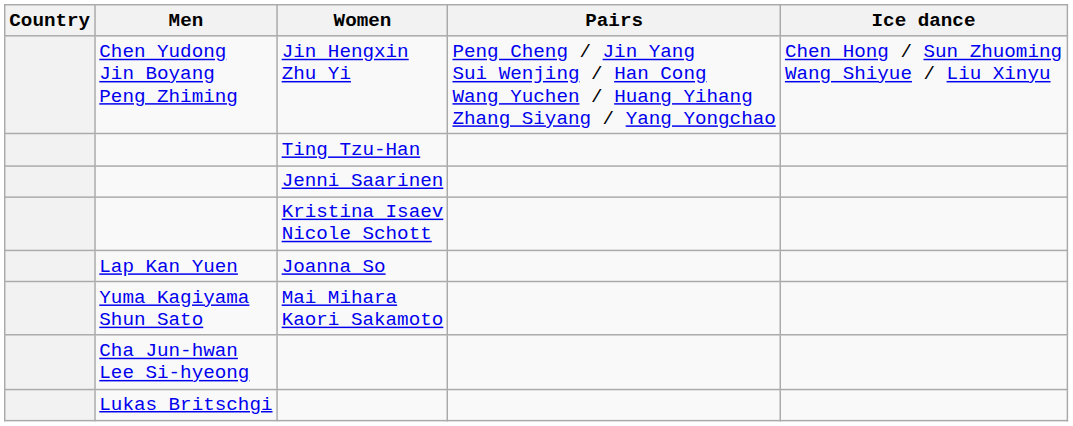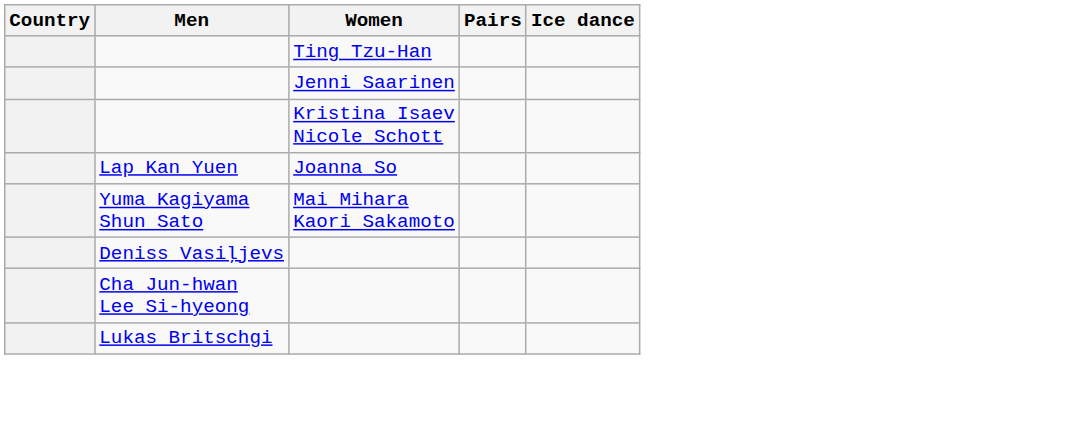- row: Chen Yudong Jin Boyang Peng Zhiming | Jin Hengxin Zhu Yi | Peng Cheng / Jin Yang Sui Wenjing / Han Cong Wang Yuchen / Huang Yihang Zhang Siyang / Yang Yongchao | Chen Hong / Sun Zhuoming Wang Shiyue / Liu Xinyu
+ row: Deniss Vasiļjevs
